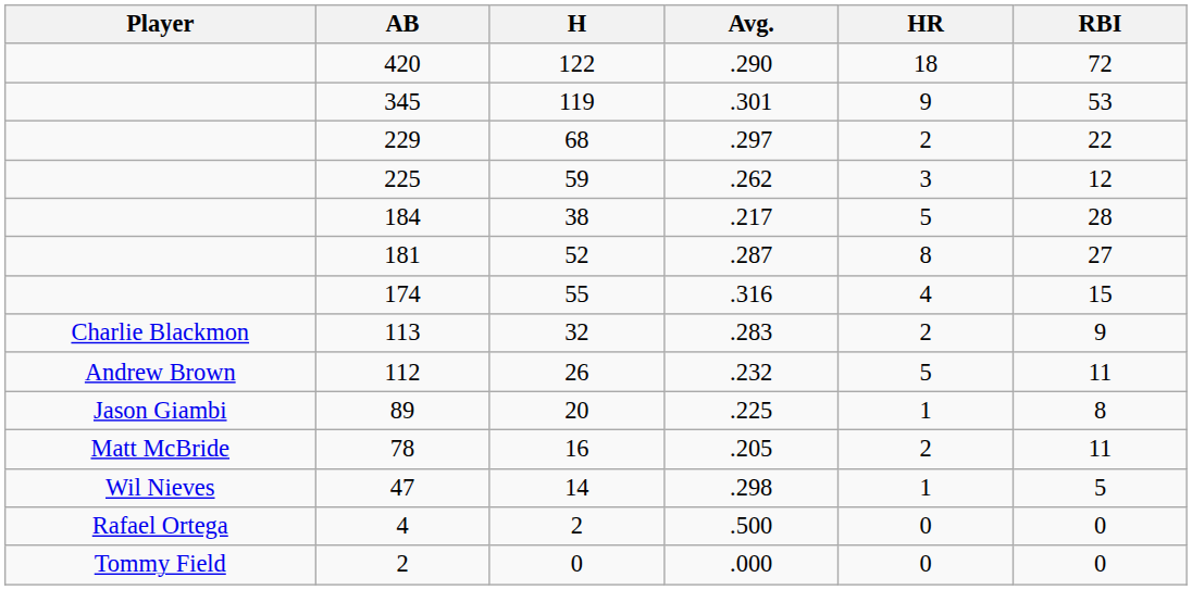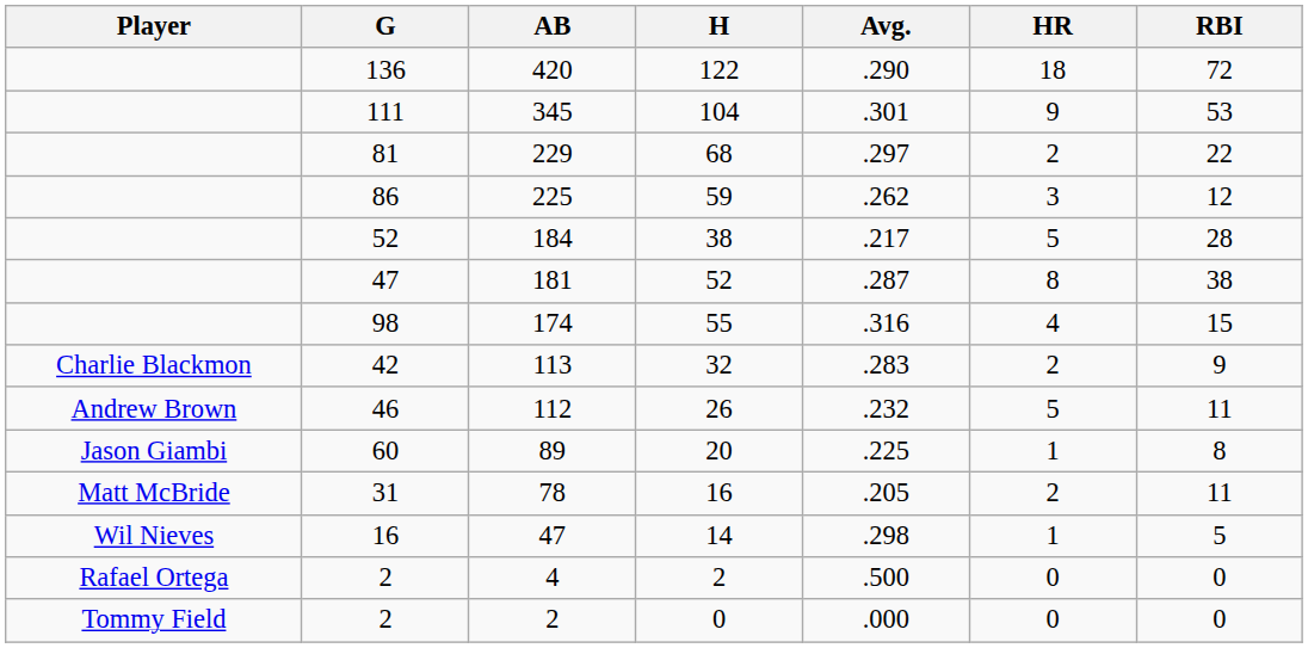+ column: G | 136 | 111 | 81 | 86 | 52 | 47 | 98 | 42 | 46 | 60 | 31 | 16 | 2 | 2
345 | H: 119 -> 104
181 | RBI: 27 -> 38
